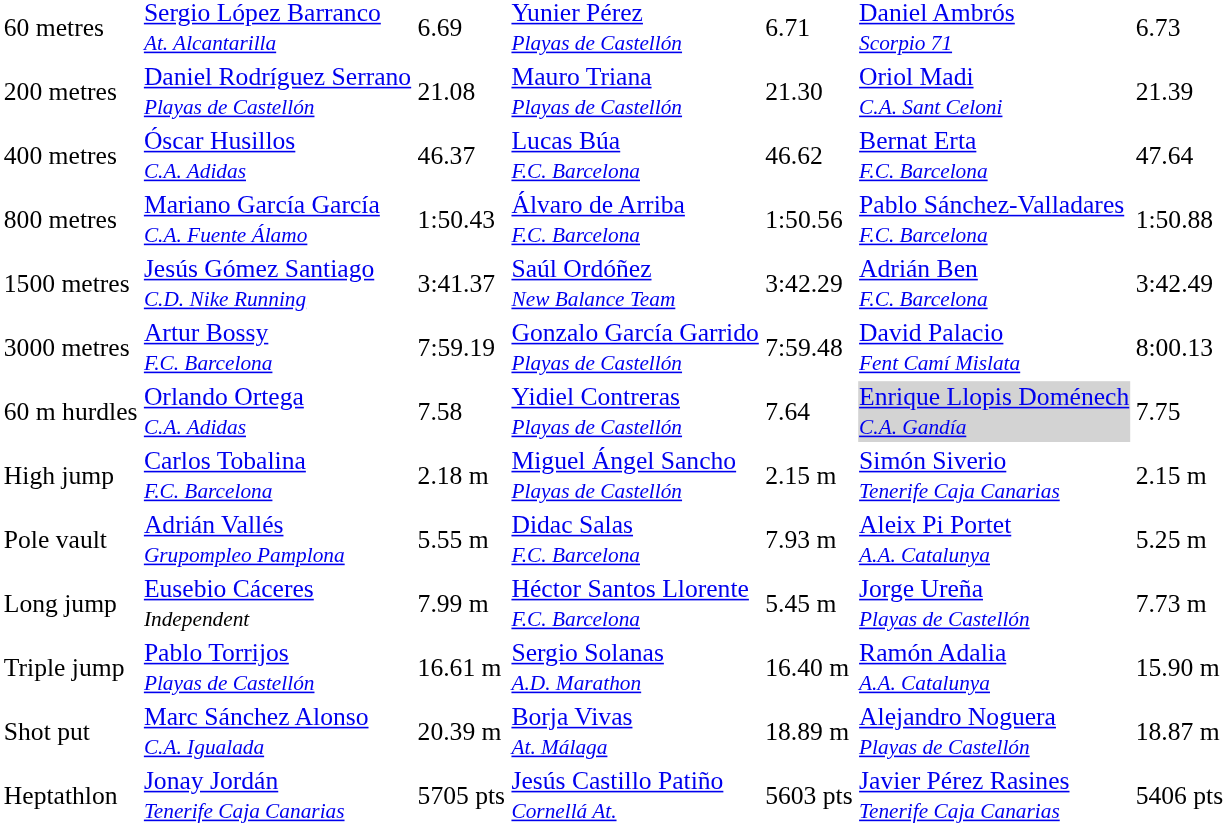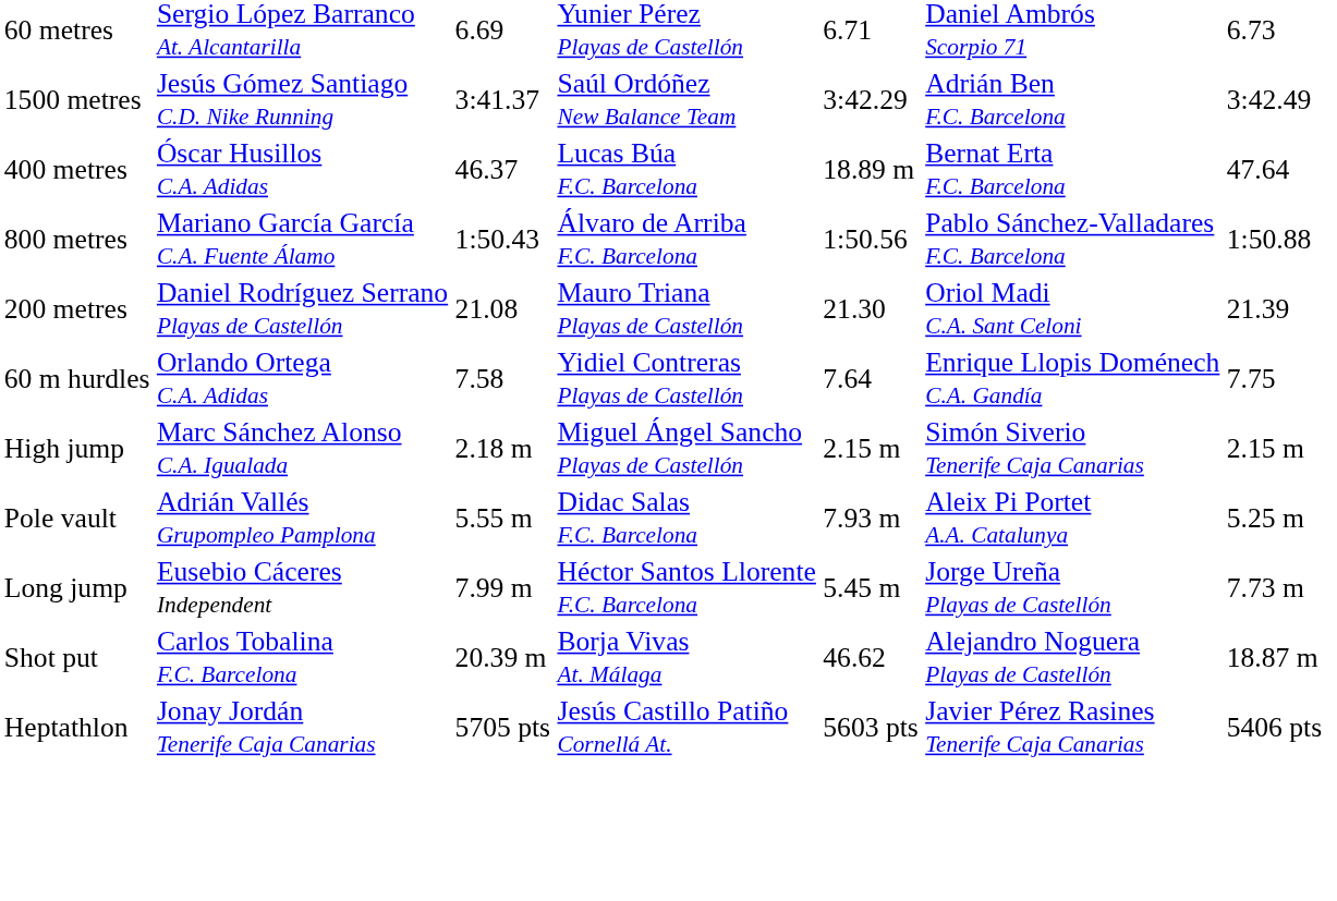rows swapped: 200 metres <-> 1500 metres
400 metres | column 5: 46.62 -> 18.89 m
- row: 3000 metres | Artur Bossy F.C. Barcelona | 7:59.19 | Gonzalo García Garrido Playas de Castellón | 7:59.48 | David Palacio Fent Camí Mislata | 8:00.13
60 m hurdles | column 6: lightgrey background -> no background
High jump | column 2: Carlos Tobalina F.C. Barcelona -> Marc Sánchez Alonso C.A. Igualada
- row: Triple jump | Pablo Torrijos Playas de Castellón | 16.61 m | Sergio Solanas A.D. Marathon | 16.40 m | Ramón Adalia A.A. Catalunya | 15.90 m
Shot put | column 2: Marc Sánchez Alonso C.A. Igualada -> Carlos Tobalina F.C. Barcelona
Shot put | column 5: 18.89 m -> 46.62
